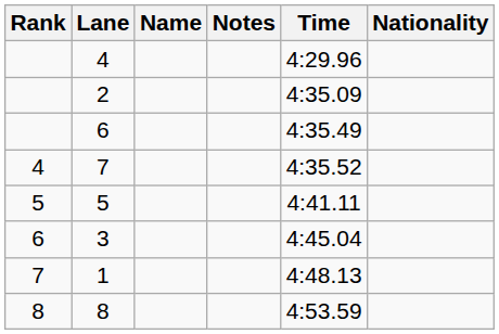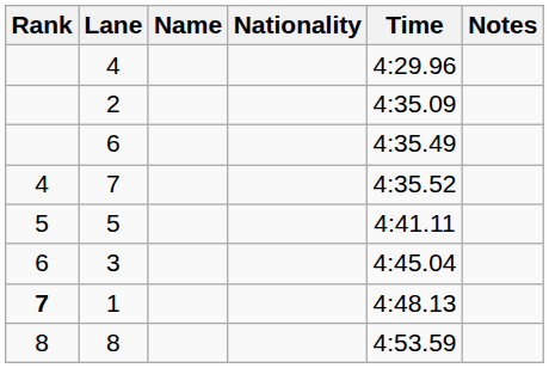columns swapped: Nationality <-> Notes
1 | Rank: normal -> bold
